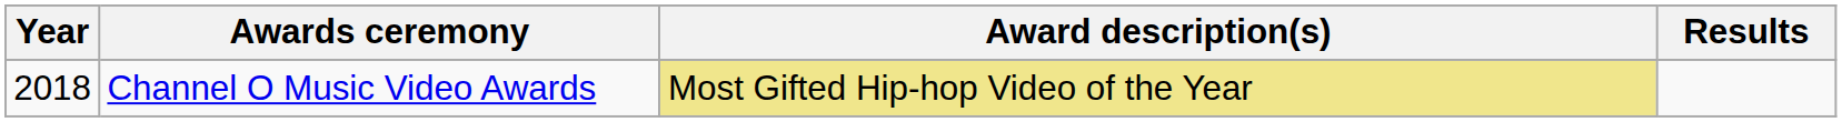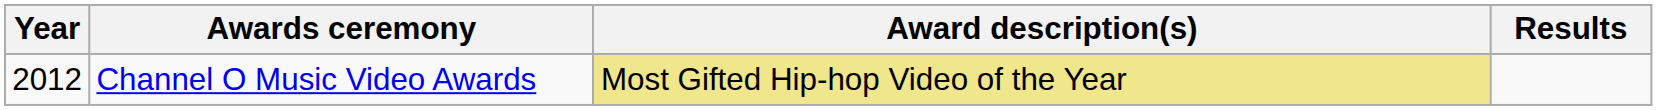Channel O Music Video Awards | Year: 2018 -> 2012
